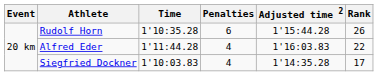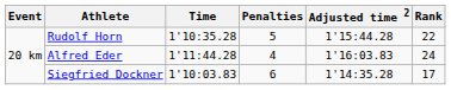Rudolf Horn | Penalties: 6 -> 5
Rudolf Horn | Rank: 26 -> 22
Alfred Eder | Rank: 22 -> 24
Siegfried Dockner | Penalties: 4 -> 6
